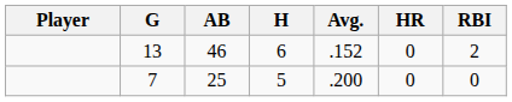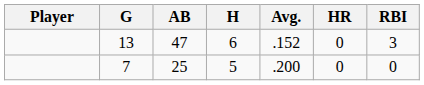13 | AB: 46 -> 47
13 | RBI: 2 -> 3
